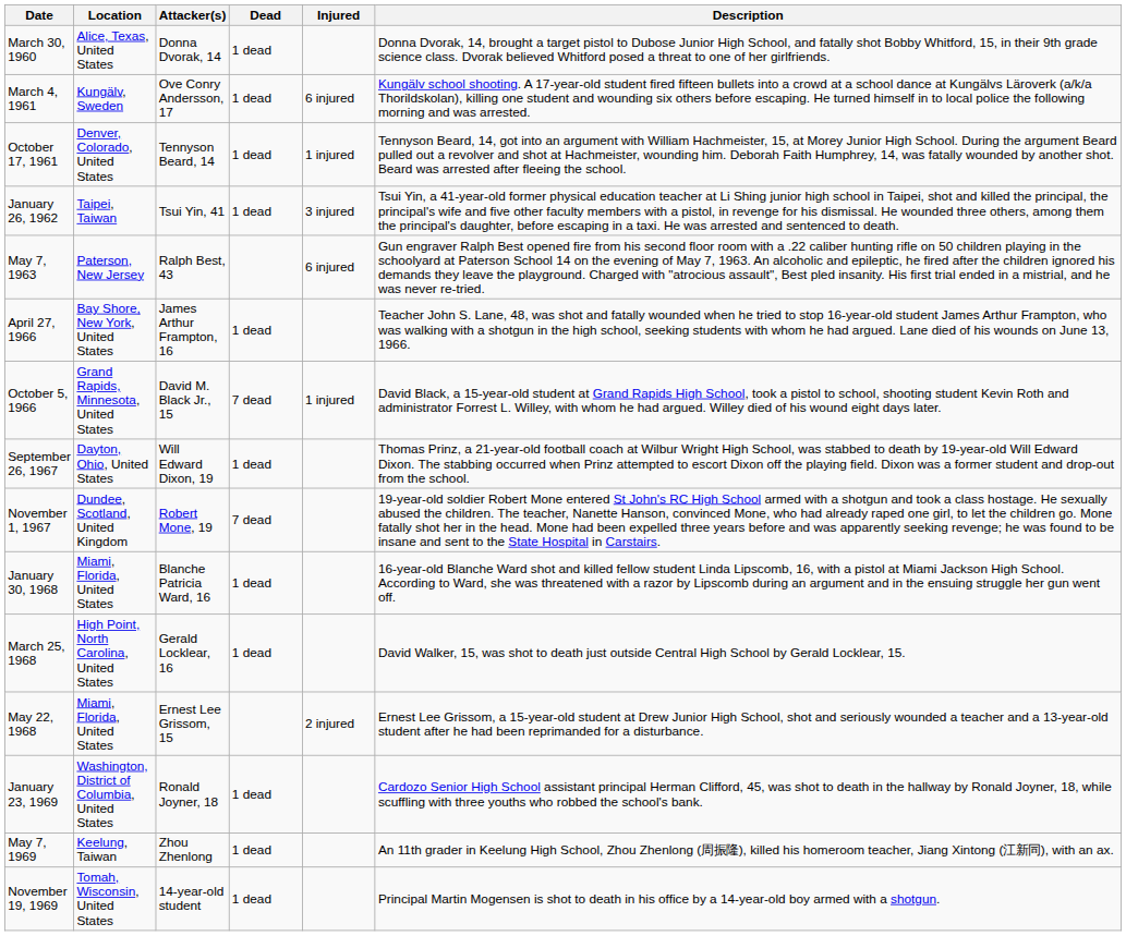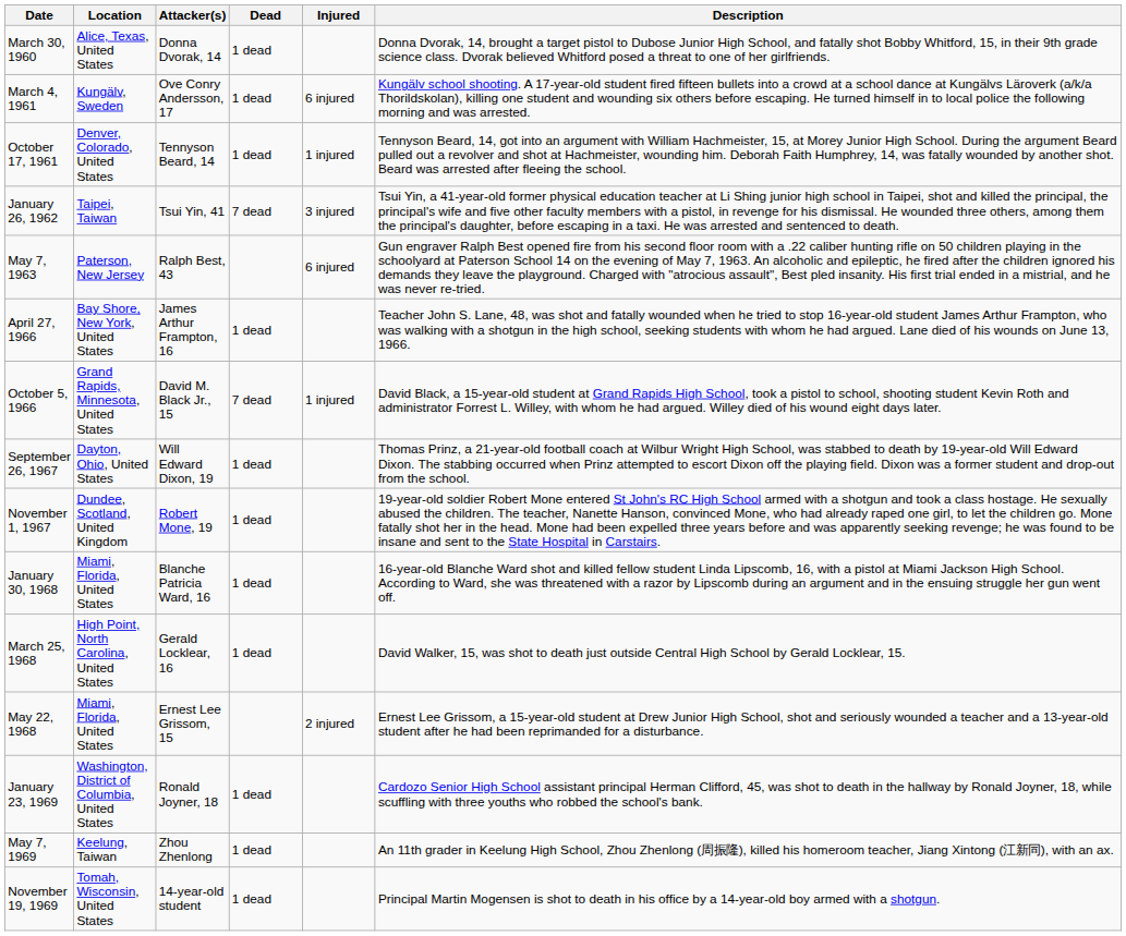January 26, 1962 | Dead: 1 dead -> 7 dead
November 1, 1967 | Dead: 7 dead -> 1 dead
